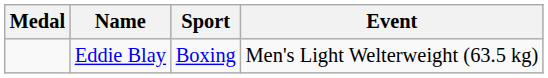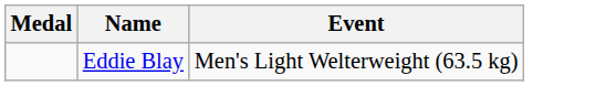- column: Sport | Boxing
